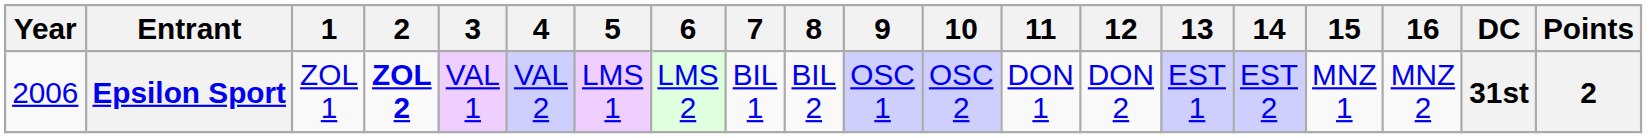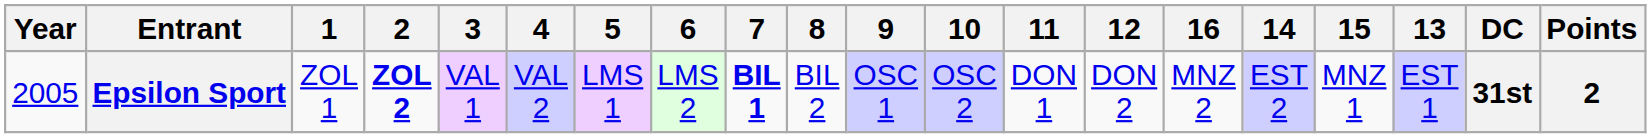columns swapped: 13 <-> 16
Epsilon Sport | Year: 2006 -> 2005
Epsilon Sport | 7: normal -> bold
